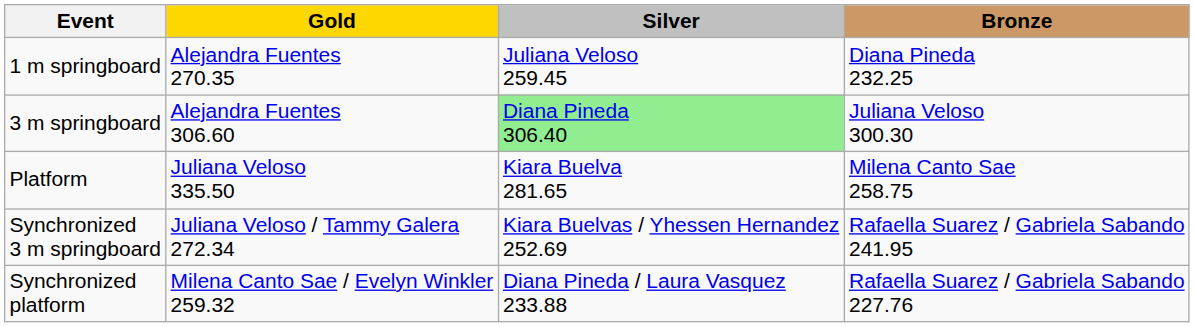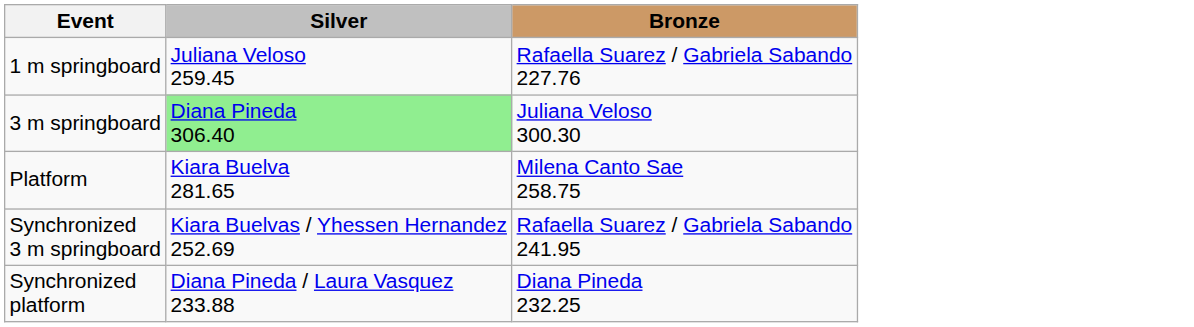- column: Gold | Alejandra Fuentes 270.35 | Alejandra Fuentes 306.60 | Juliana Veloso 335.50 | Juliana Veloso / Tammy Galera 272.34 | Milena Canto Sae / Evelyn Winkler 259.32
1 m springboard | Bronze: Diana Pineda 232.25 -> Rafaella Suarez / Gabriela Sabando 227.76
Synchronized platform | Bronze: Rafaella Suarez / Gabriela Sabando 227.76 -> Diana Pineda 232.25
